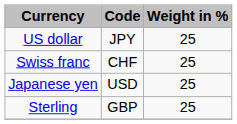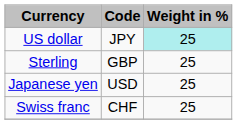US dollar | Weight in %: no background -> paleturquoise background
rows swapped: Sterling <-> Swiss franc
